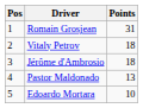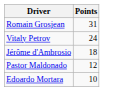- column: Pos | 1 | 2 | 3 | 4 | 5
Vitaly Petrov | Points: 18 -> 24
Pastor Maldonado | Points: 13 -> 12
